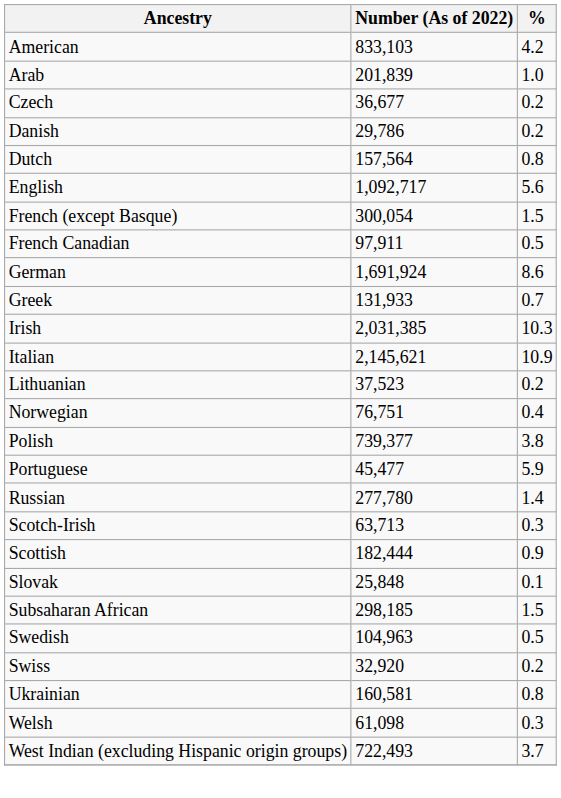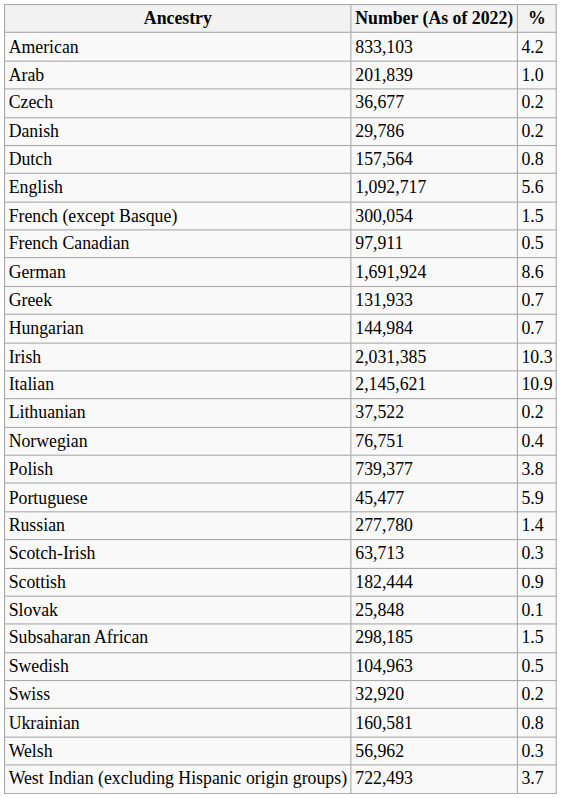+ row: Hungarian | 144,984 | 0.7
Lithuanian | Number (As of 2022): 37,523 -> 37,522
Welsh | Number (As of 2022): 61,098 -> 56,962
